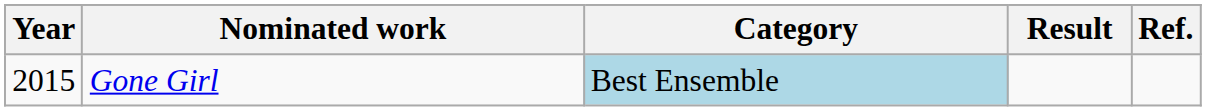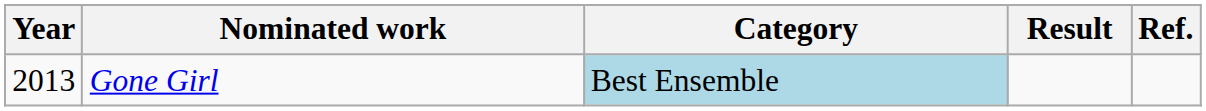Gone Girl | Year: 2015 -> 2013
